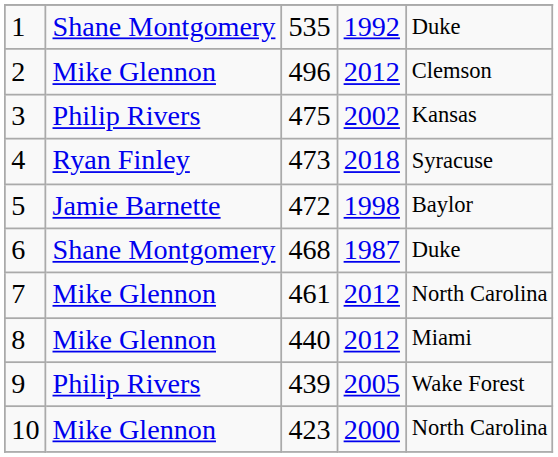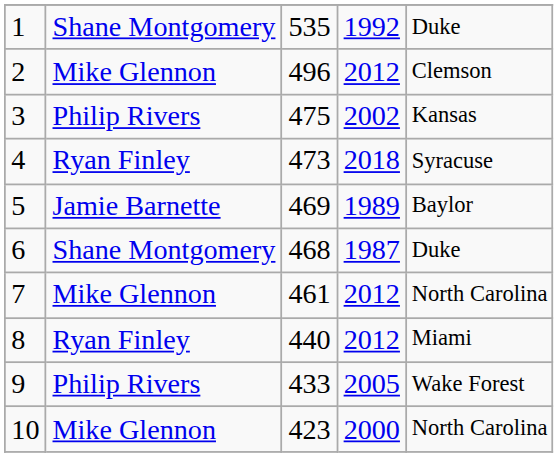5 | column 3: 472 -> 469
5 | column 4: 1998 -> 1989
8 | column 2: Mike Glennon -> Ryan Finley
9 | column 3: 439 -> 433
